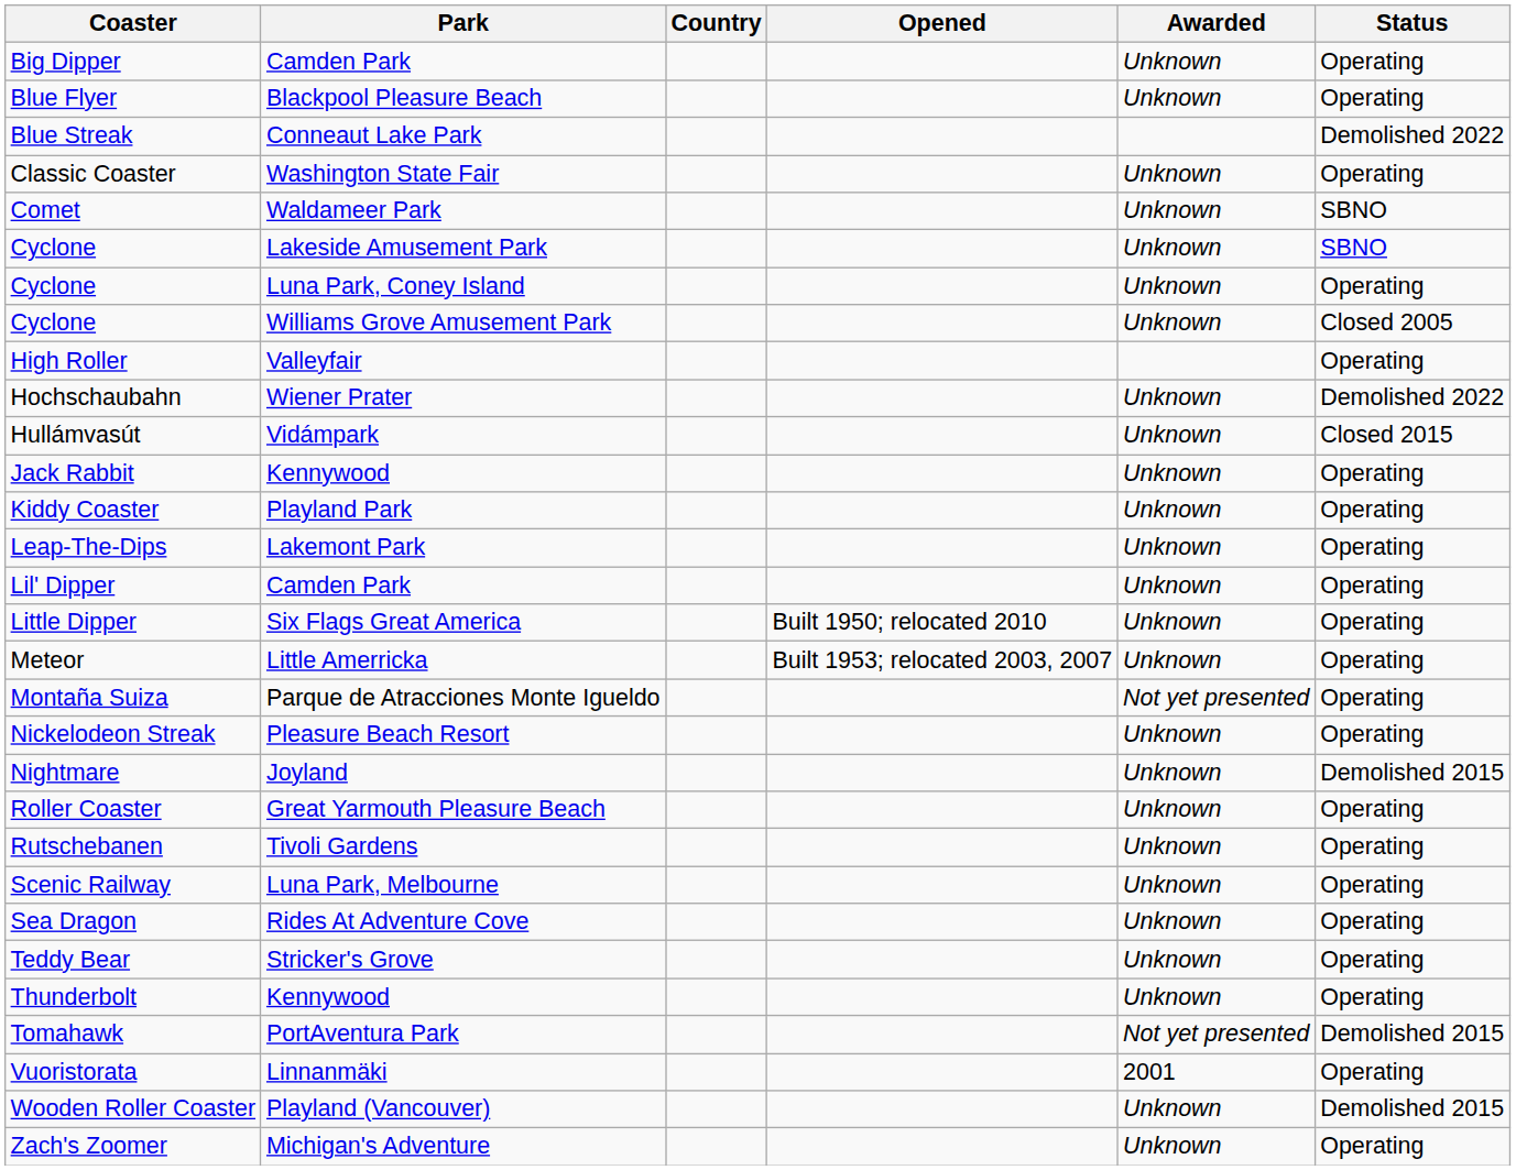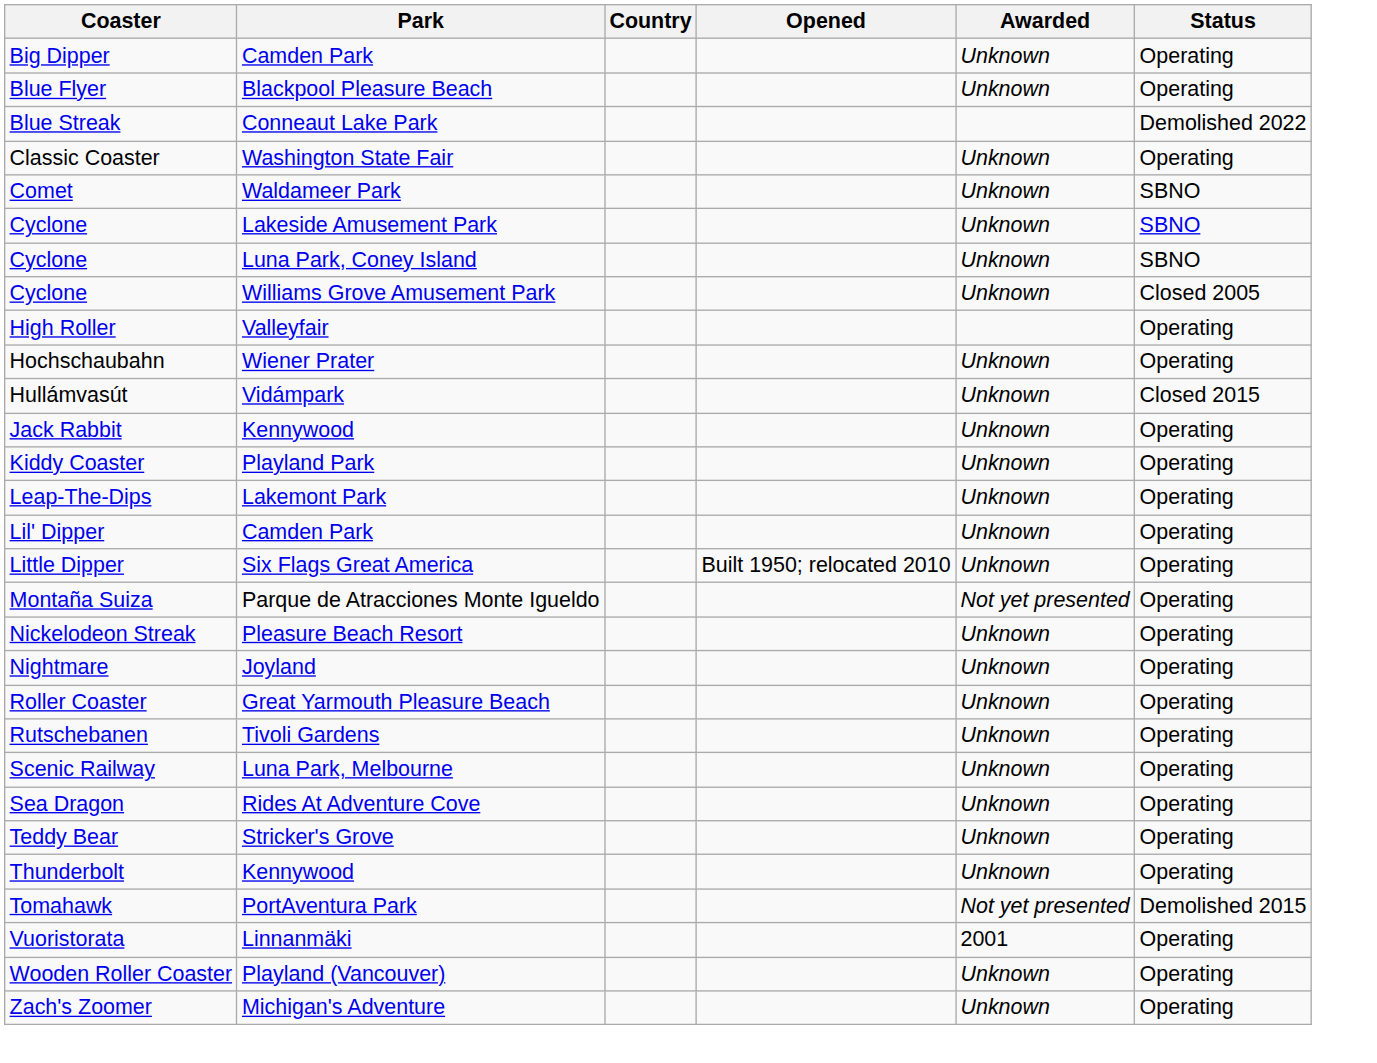Cyclone / Luna Park, Coney Island | Status: Operating -> SBNO
Hochschaubahn | Status: Demolished 2022 -> Operating
- row: Meteor | Little Amerricka | Built 1953; relocated 2003, 2007 | Unknown | Operating
Nightmare | Status: Demolished 2015 -> Operating
Wooden Roller Coaster | Status: Demolished 2015 -> Operating
